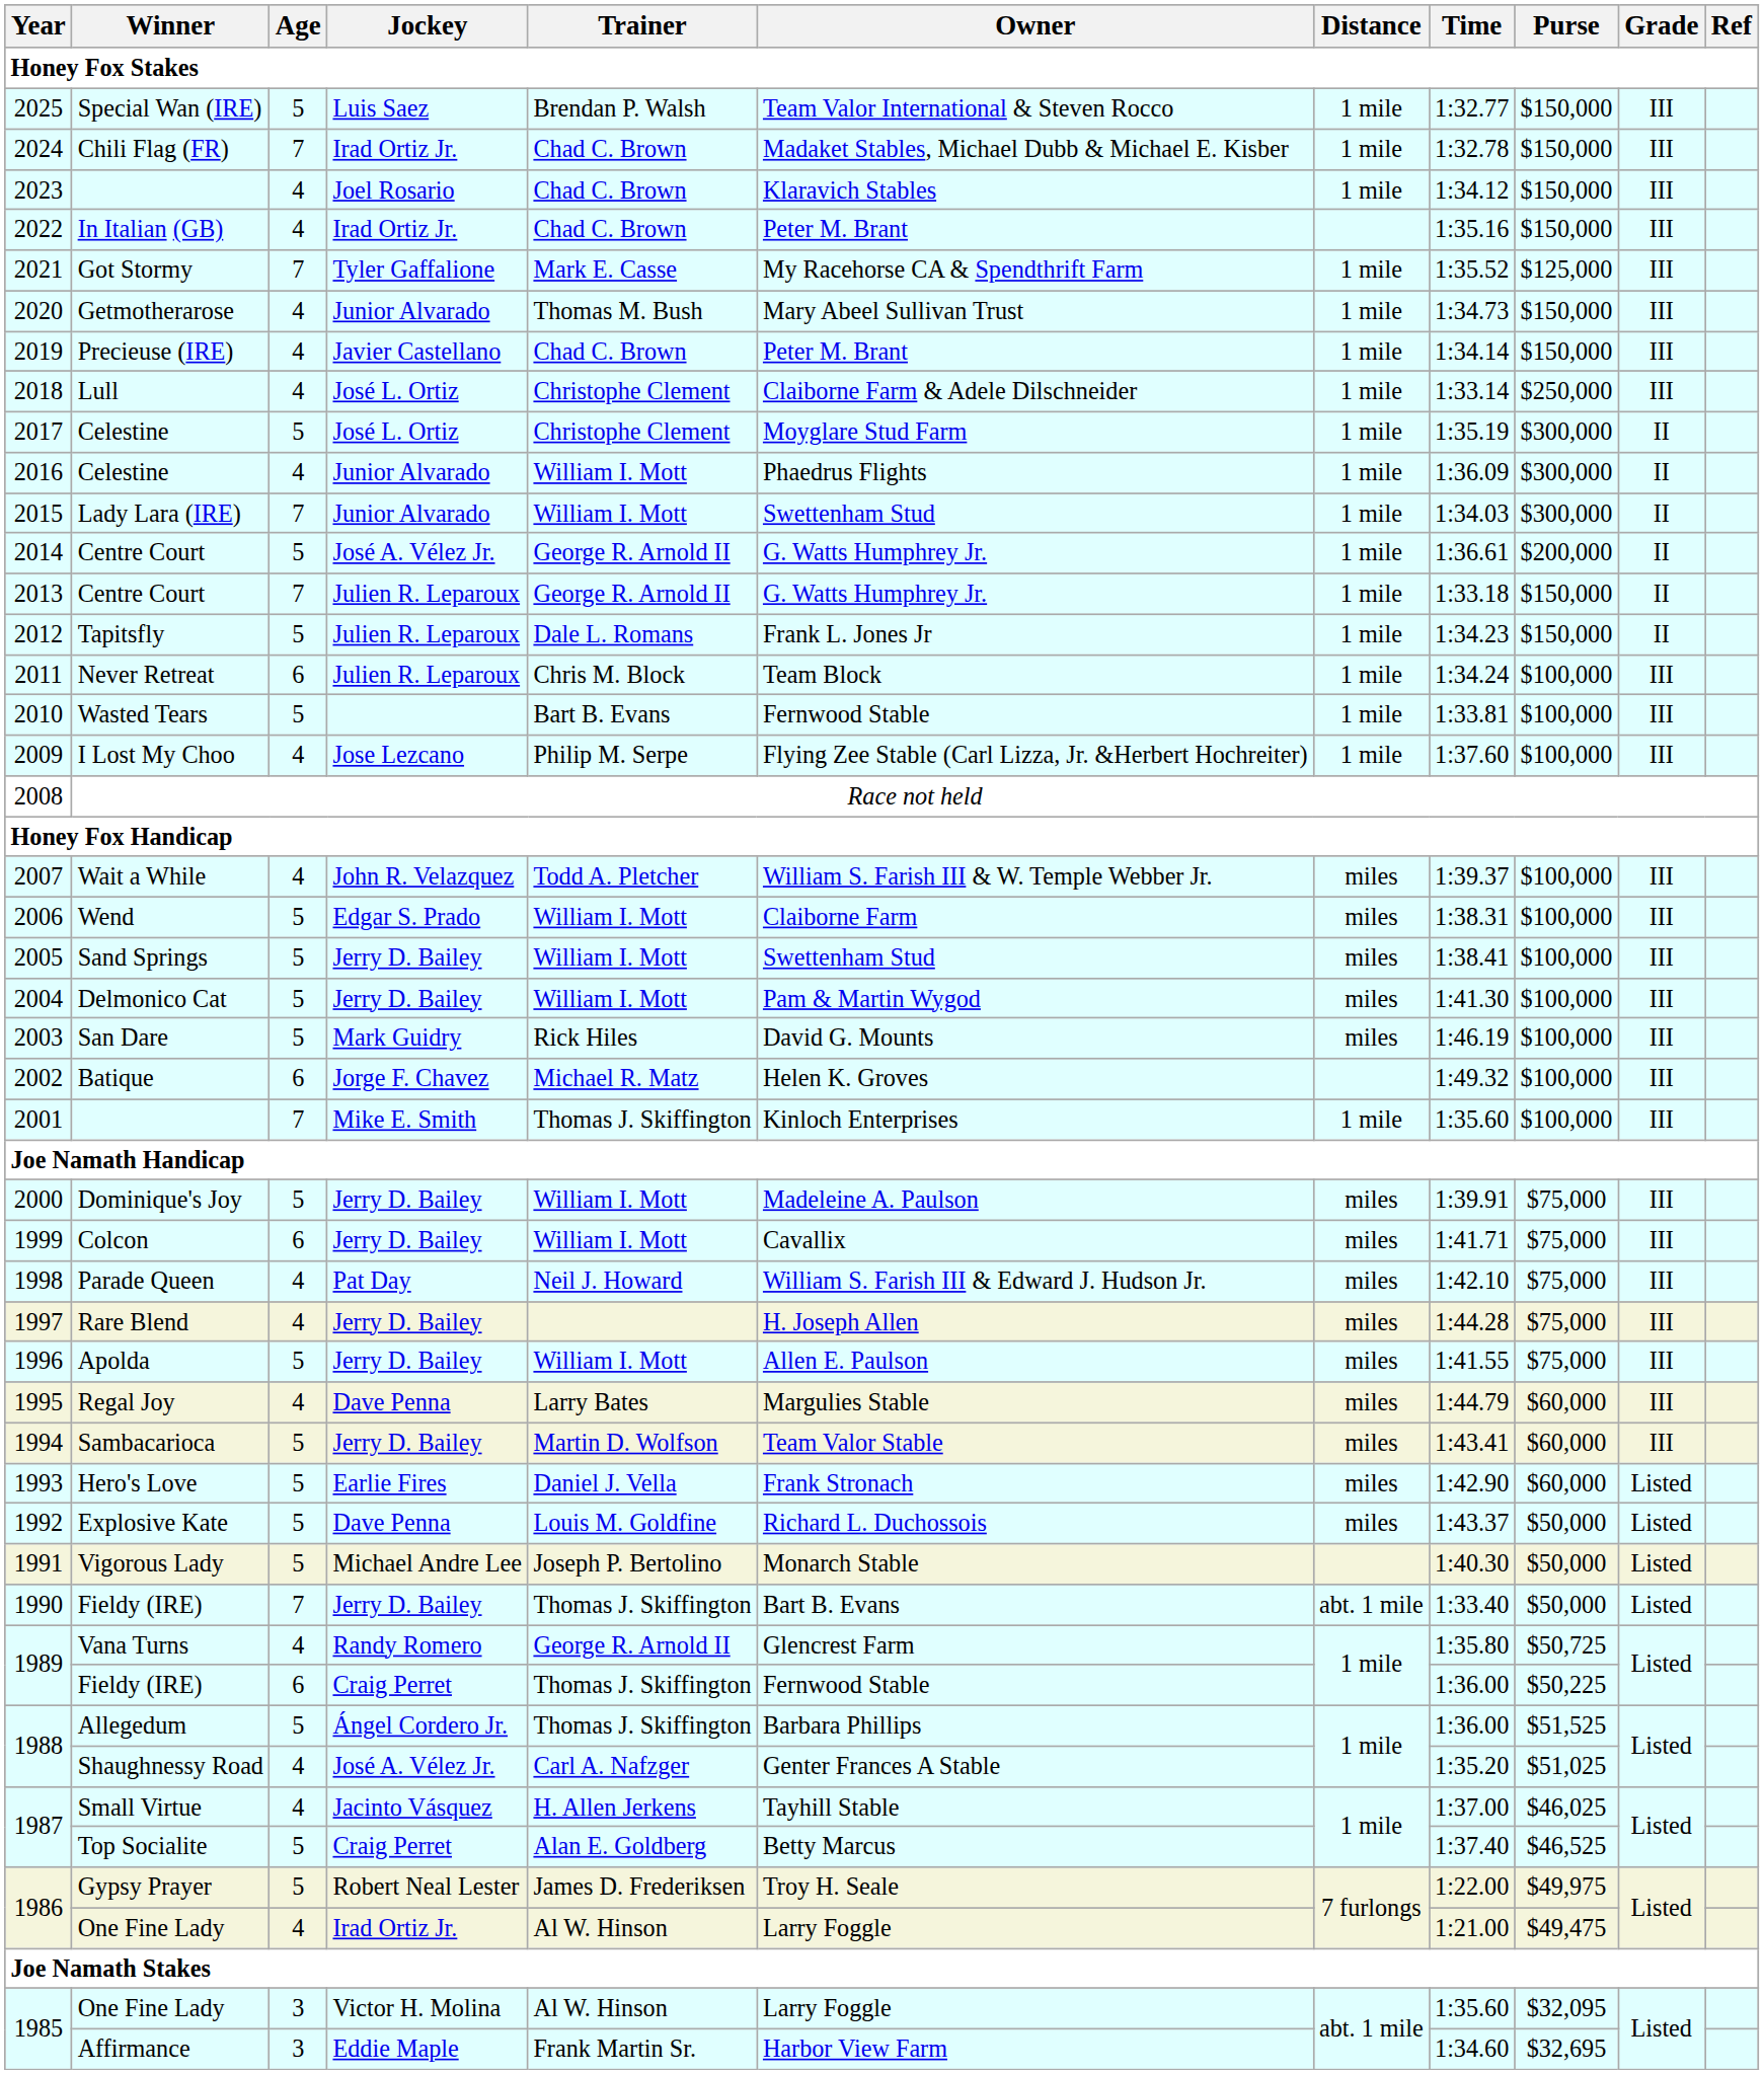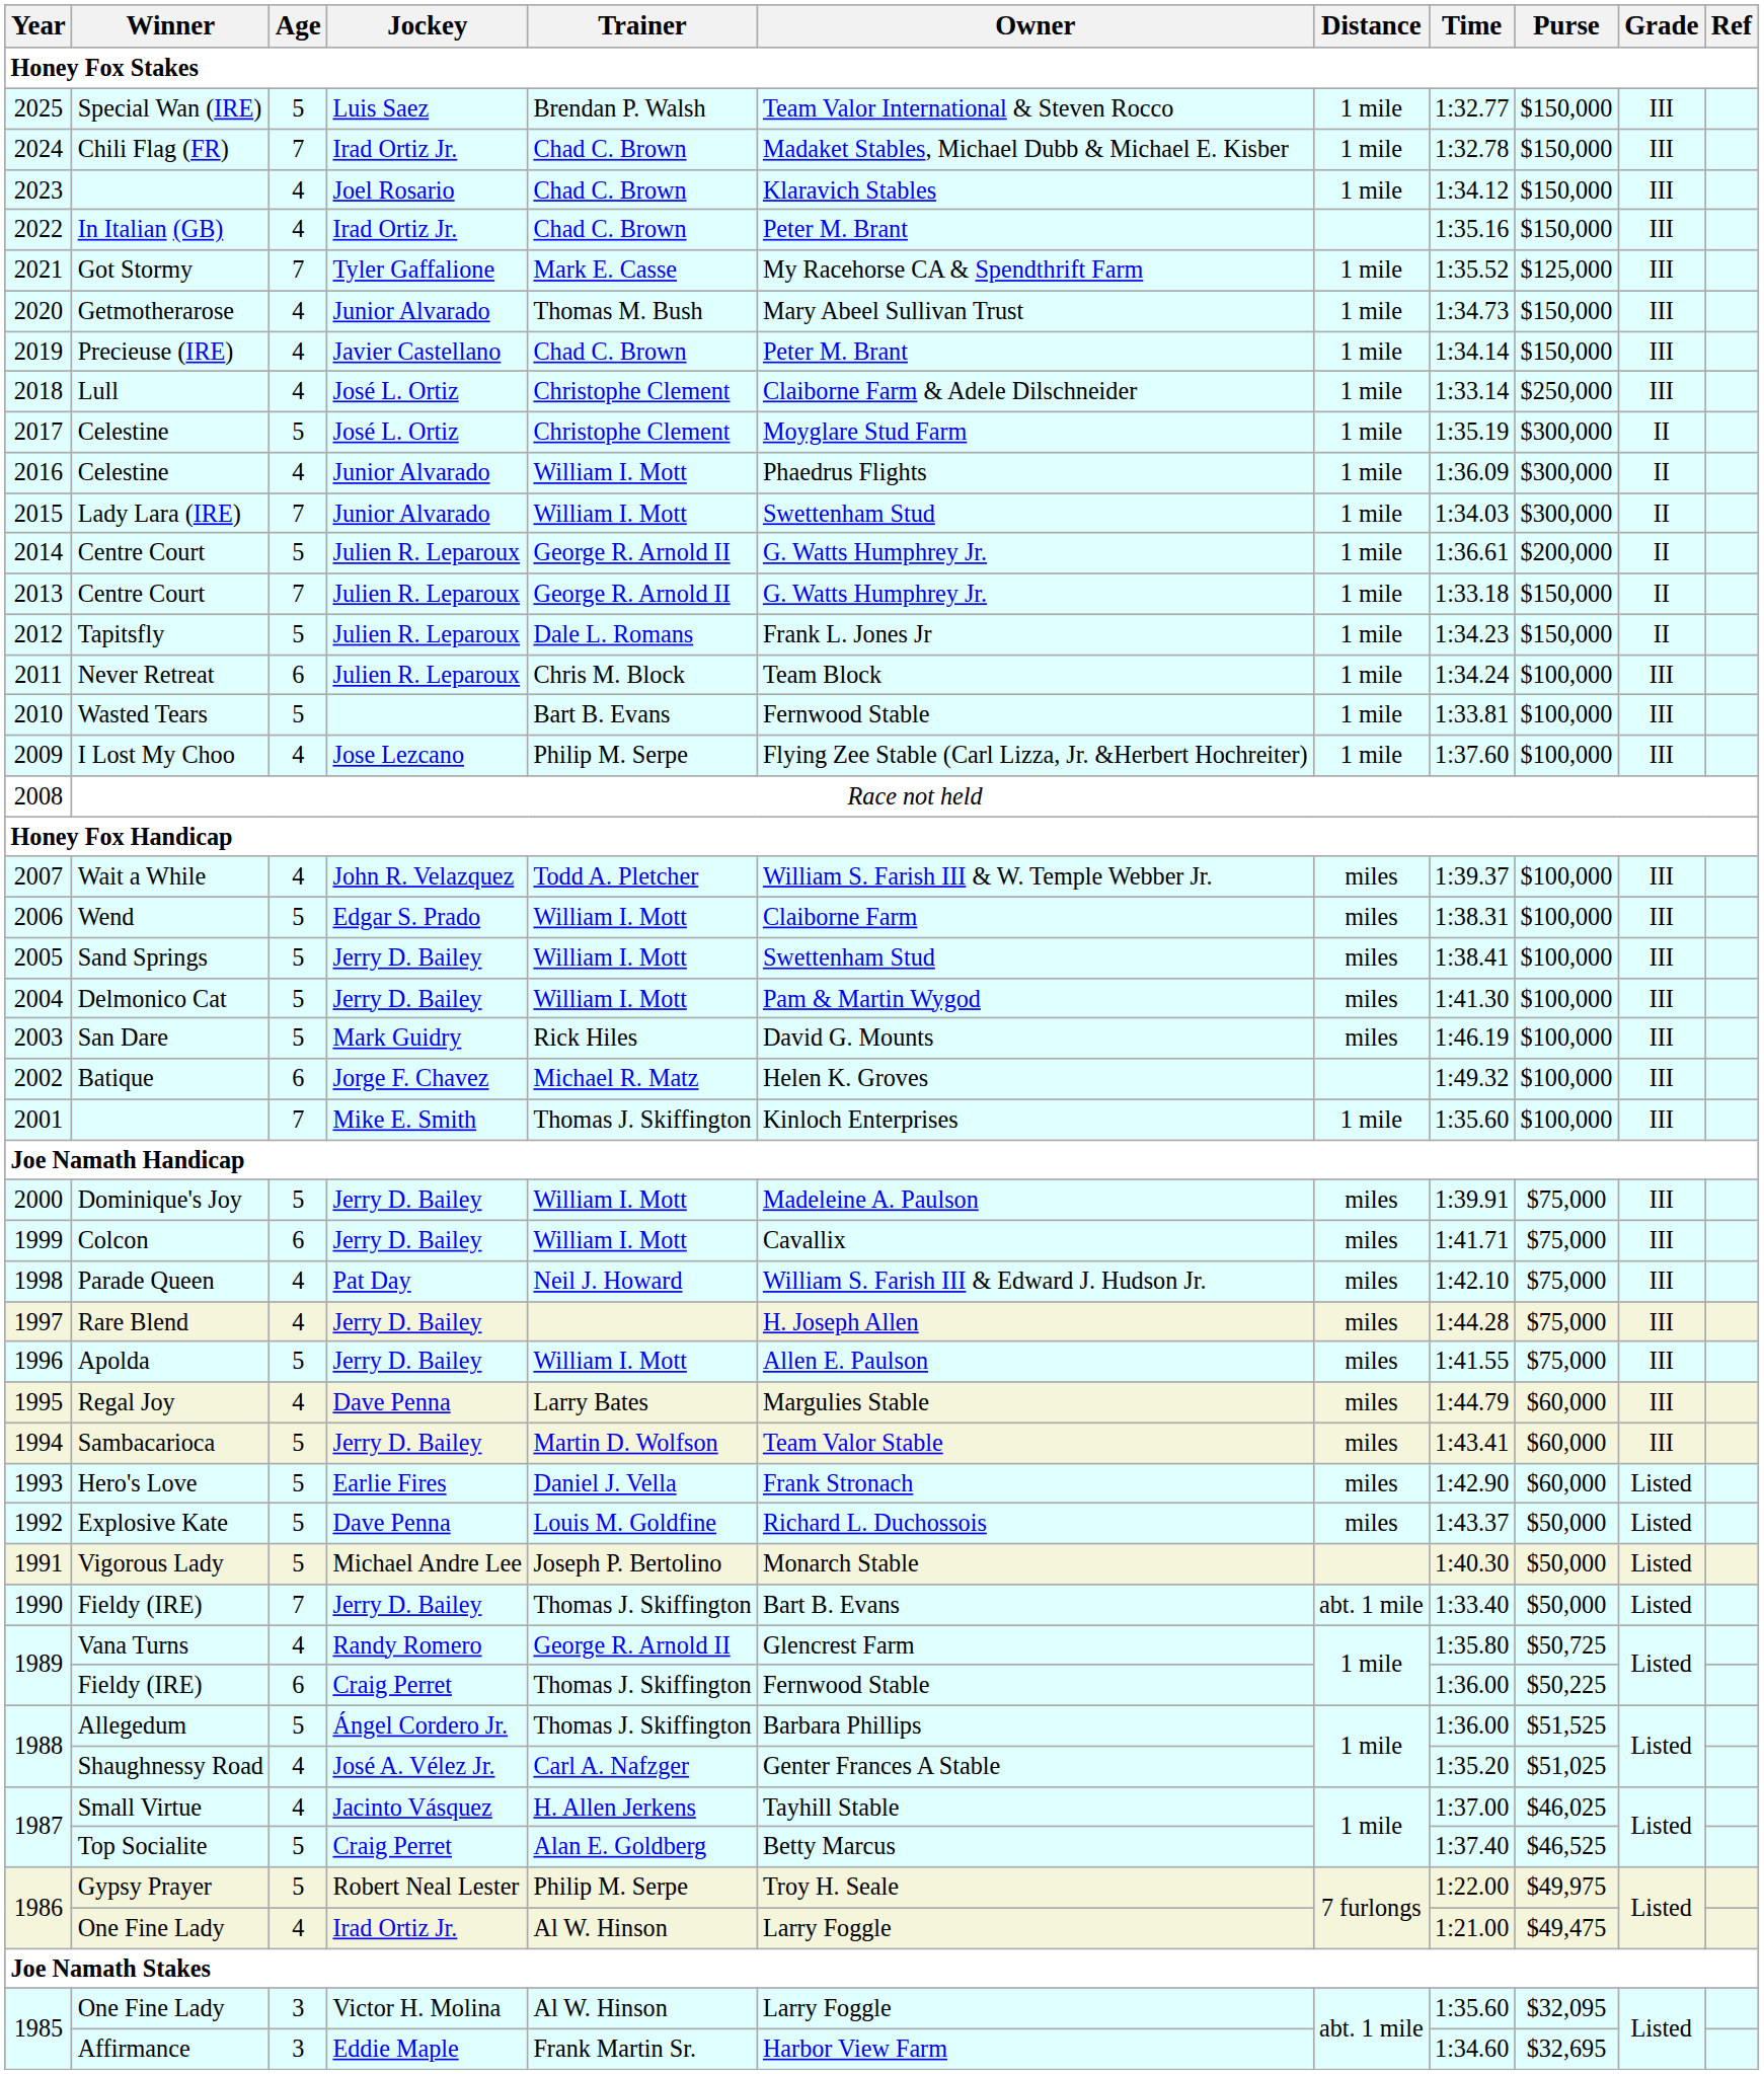2014 / Centre Court | Jockey: José A. Vélez Jr. -> Julien R. Leparoux
Gypsy Prayer | Trainer: James D. Frederiksen -> Philip M. Serpe
